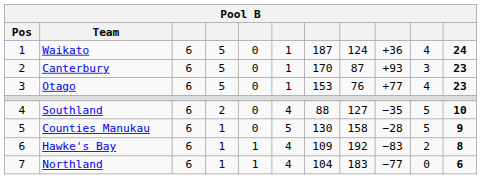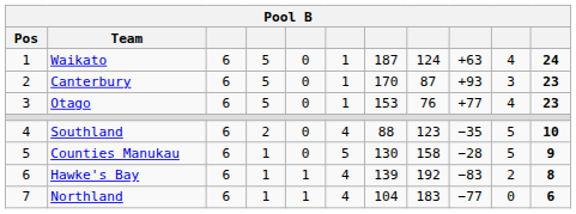Waikato | column 9: +36 -> +63
Southland | column 8: 127 -> 123
Hawke's Bay | column 7: 109 -> 139
